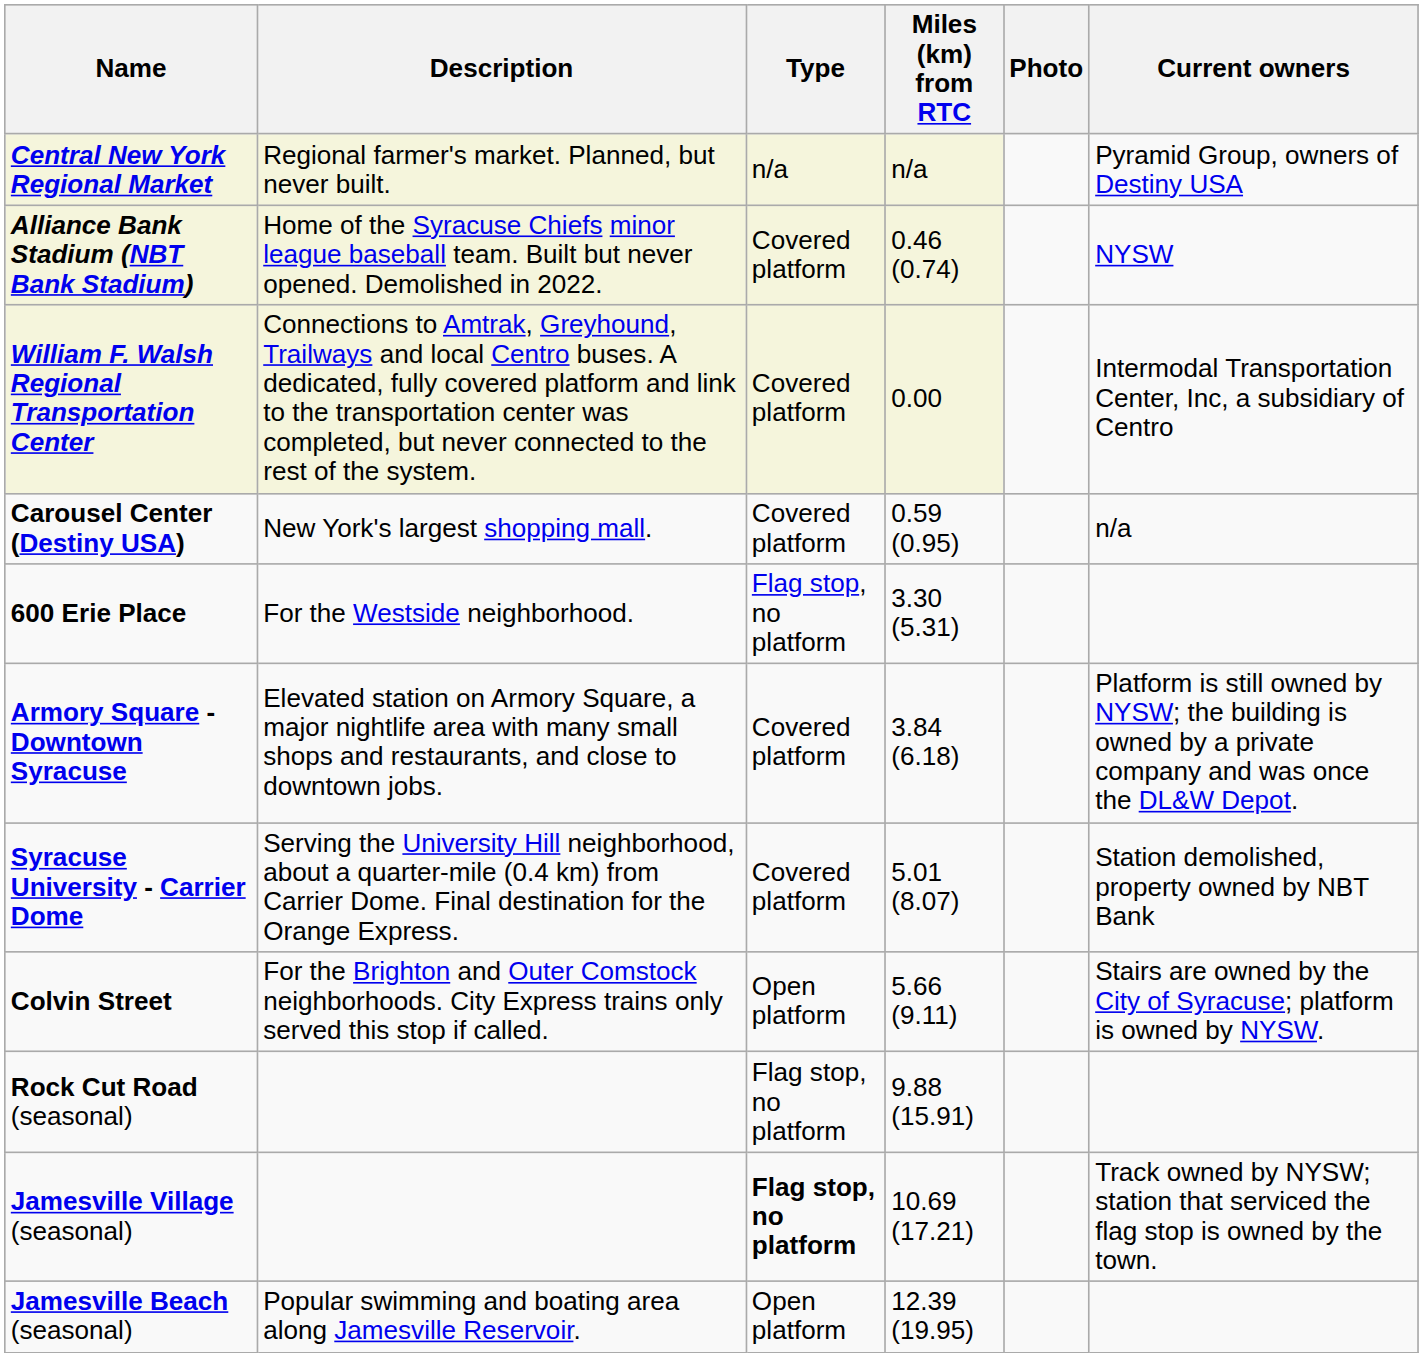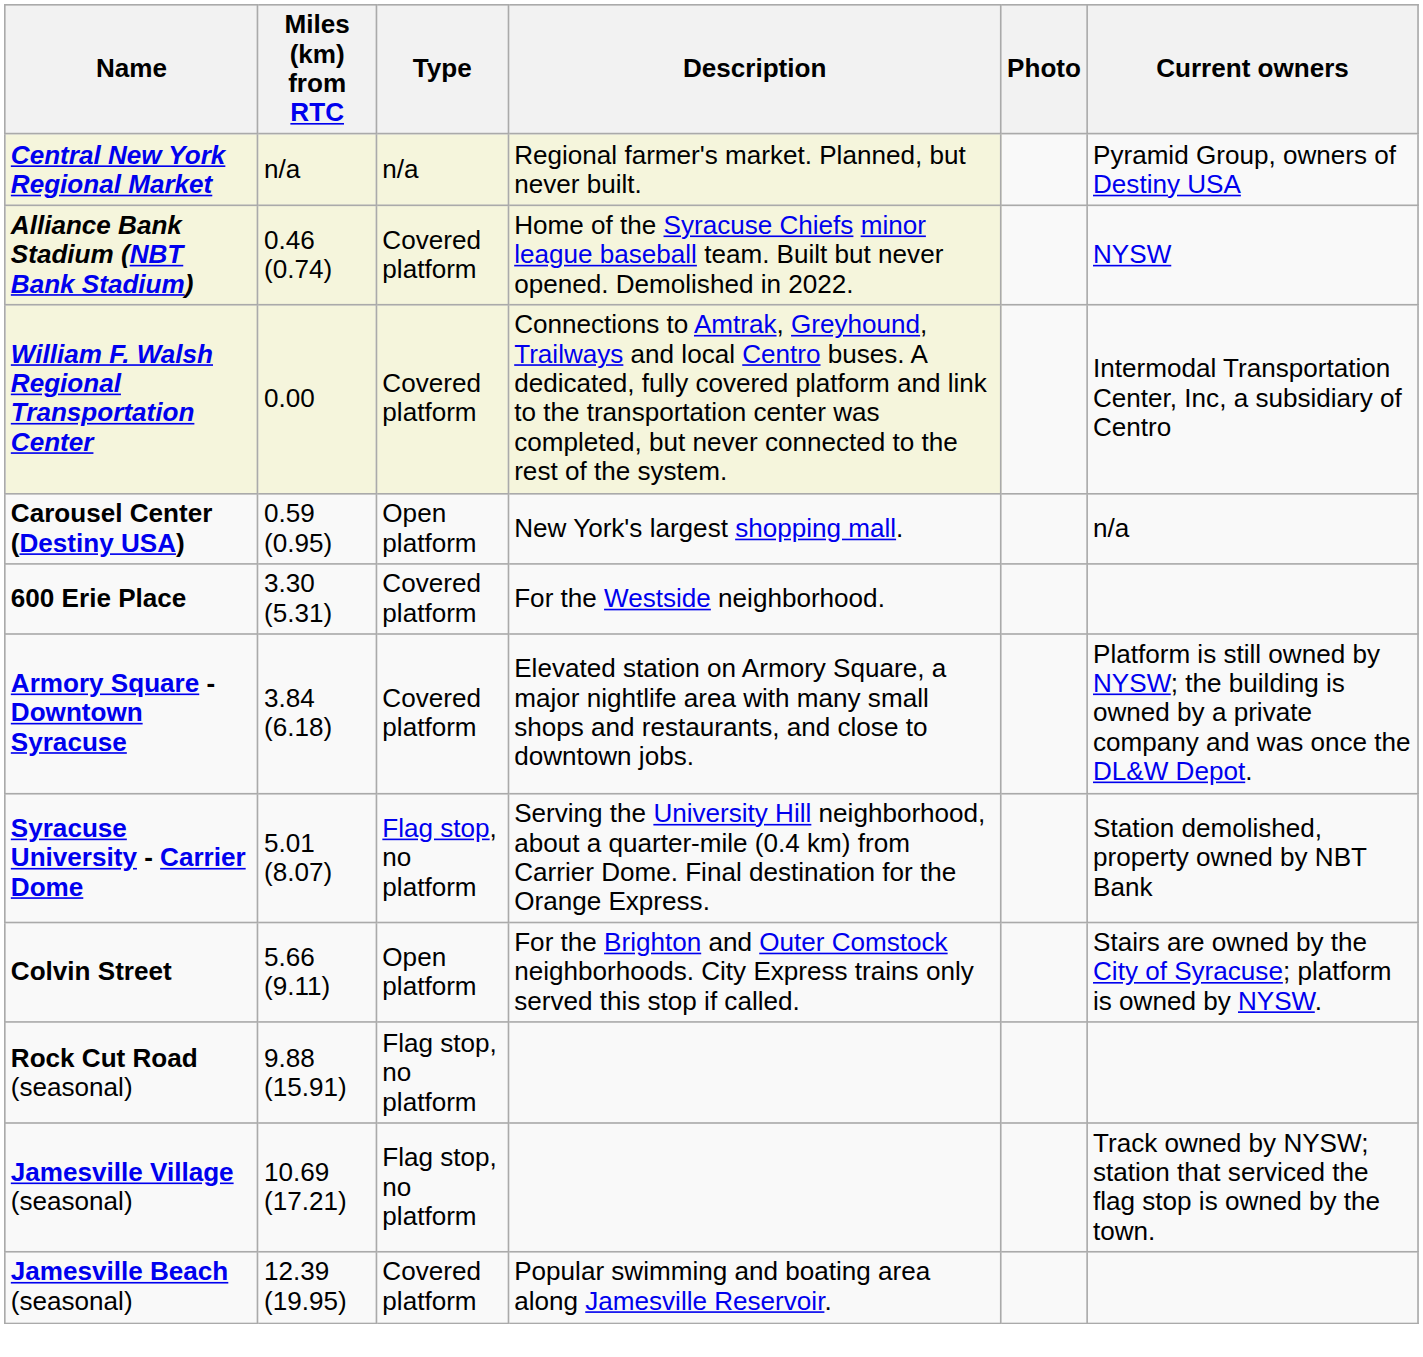columns swapped: Miles (km) from RTC <-> Description
Carousel Center (Destiny USA) | Type: Covered platform -> Open platform
600 Erie Place | Type: Flag stop, no platform -> Covered platform
Syracuse University - Carrier Dome | Type: Covered platform -> Flag stop, no platform
Jamesville Village (seasonal) | Type: bold -> normal
Jamesville Beach (seasonal) | Type: Open platform -> Covered platform
